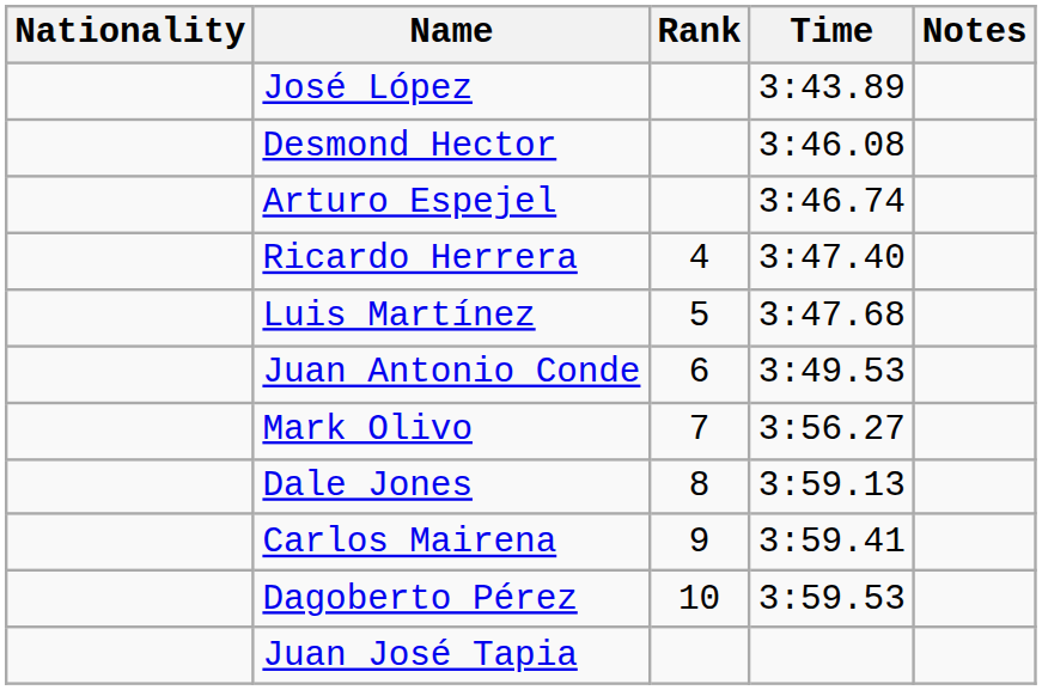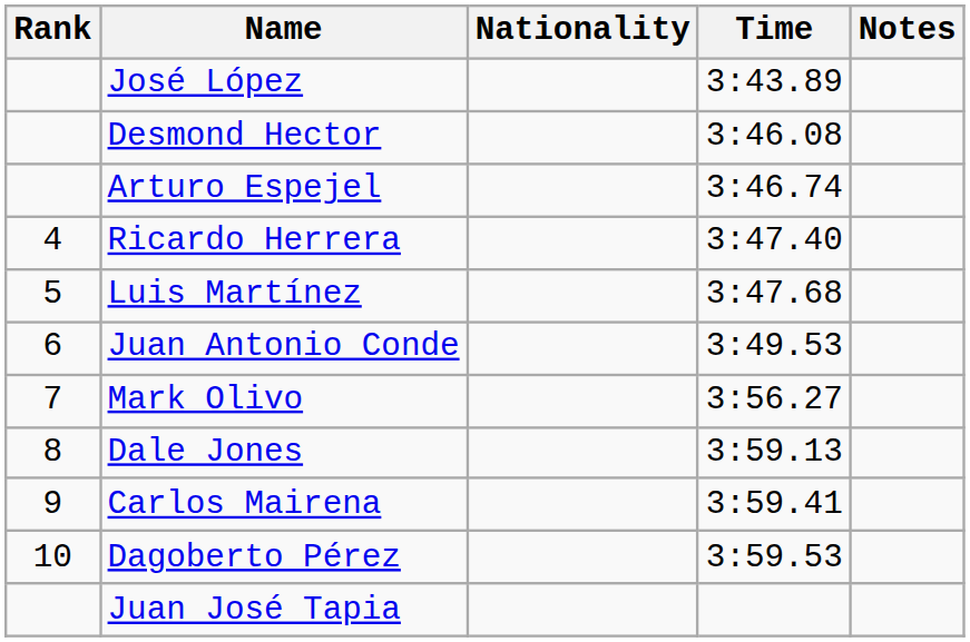columns swapped: Rank <-> Nationality
